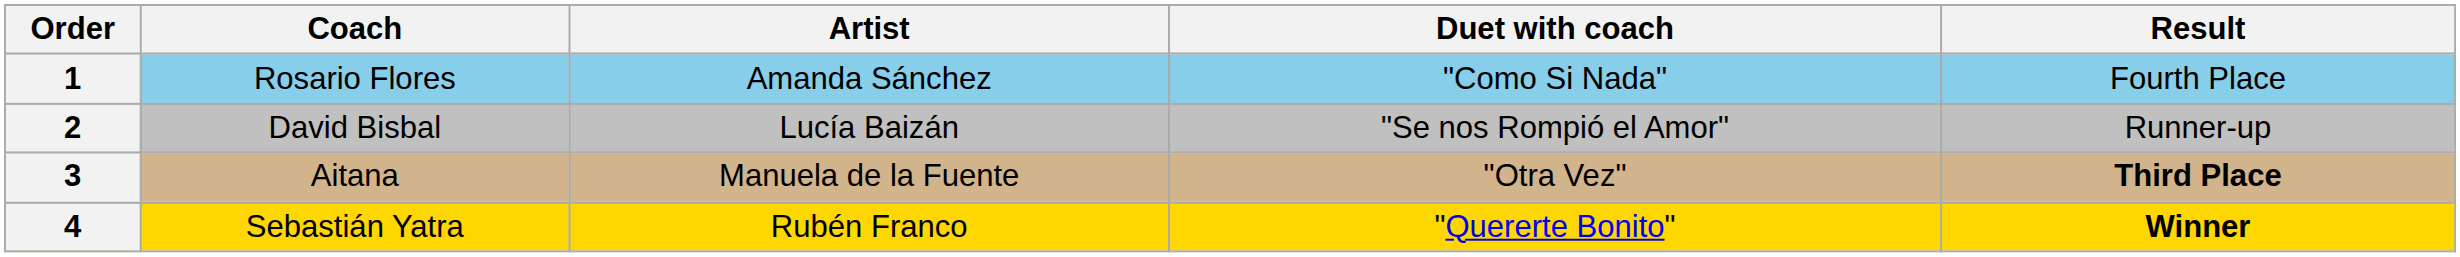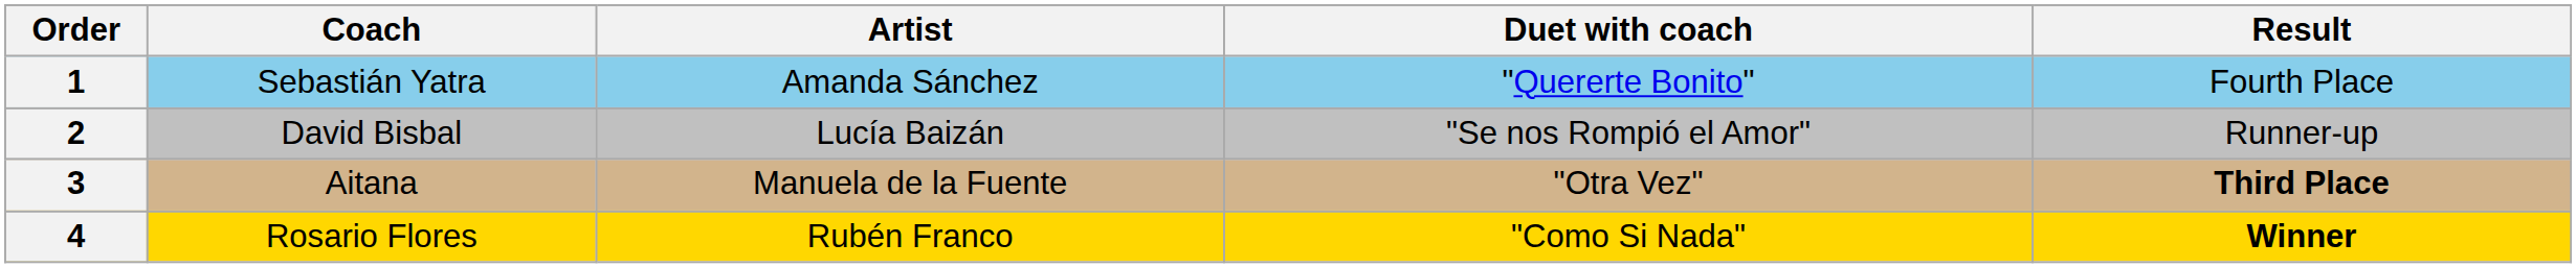1 | Coach: Rosario Flores -> Sebastián Yatra
1 | Duet with coach: "Como Si Nada" -> "Quererte Bonito"
4 | Coach: Sebastián Yatra -> Rosario Flores
4 | Duet with coach: "Quererte Bonito" -> "Como Si Nada"
